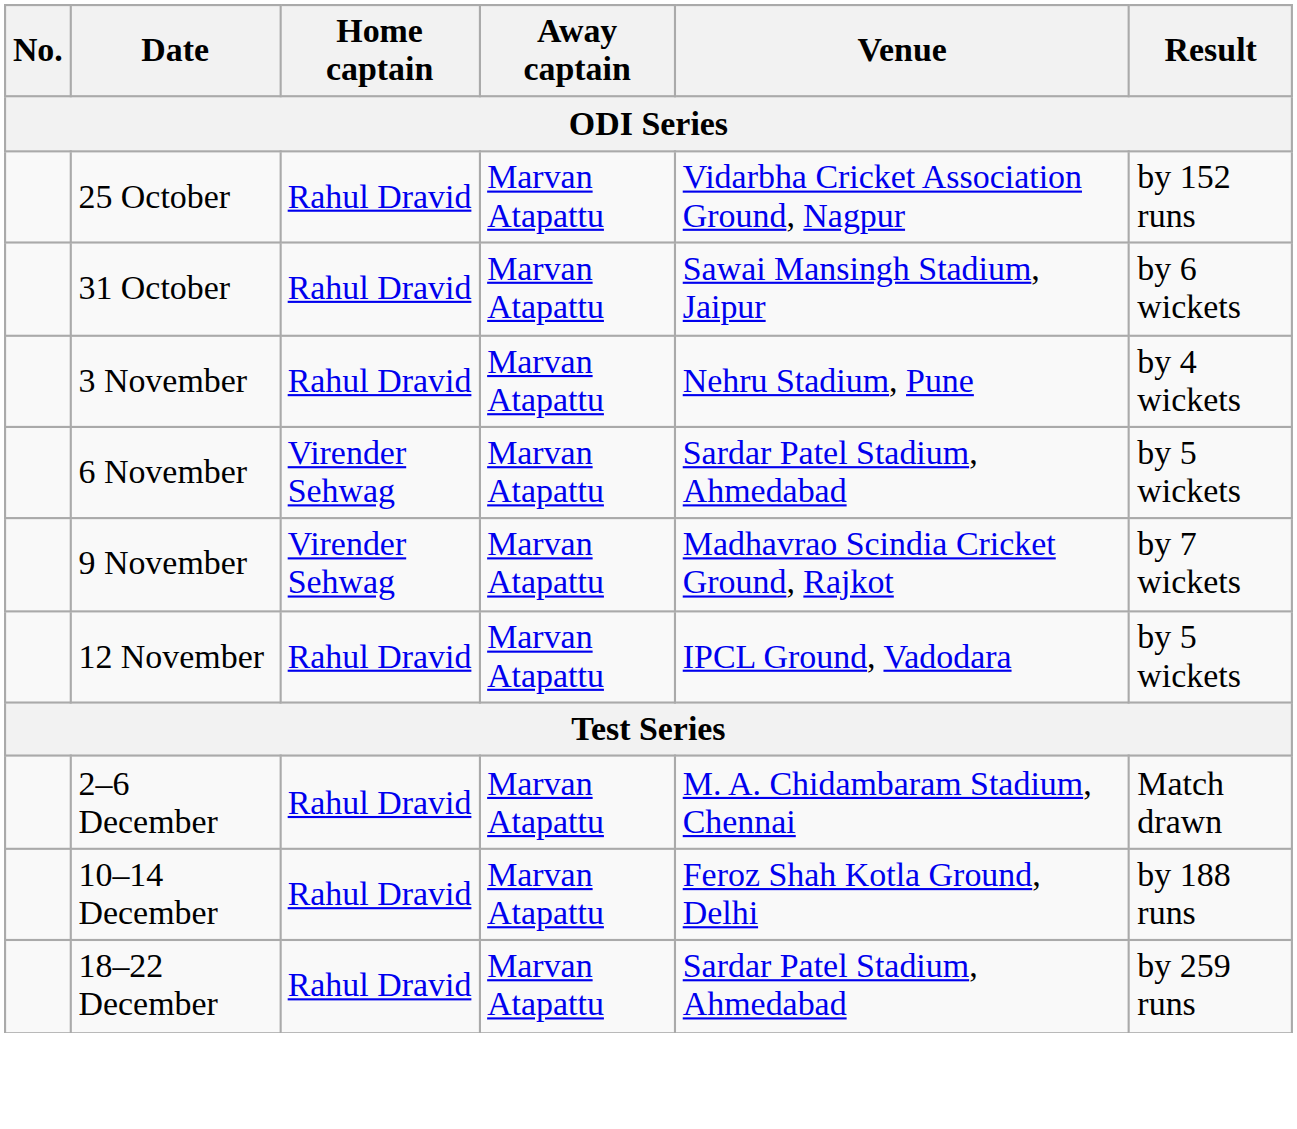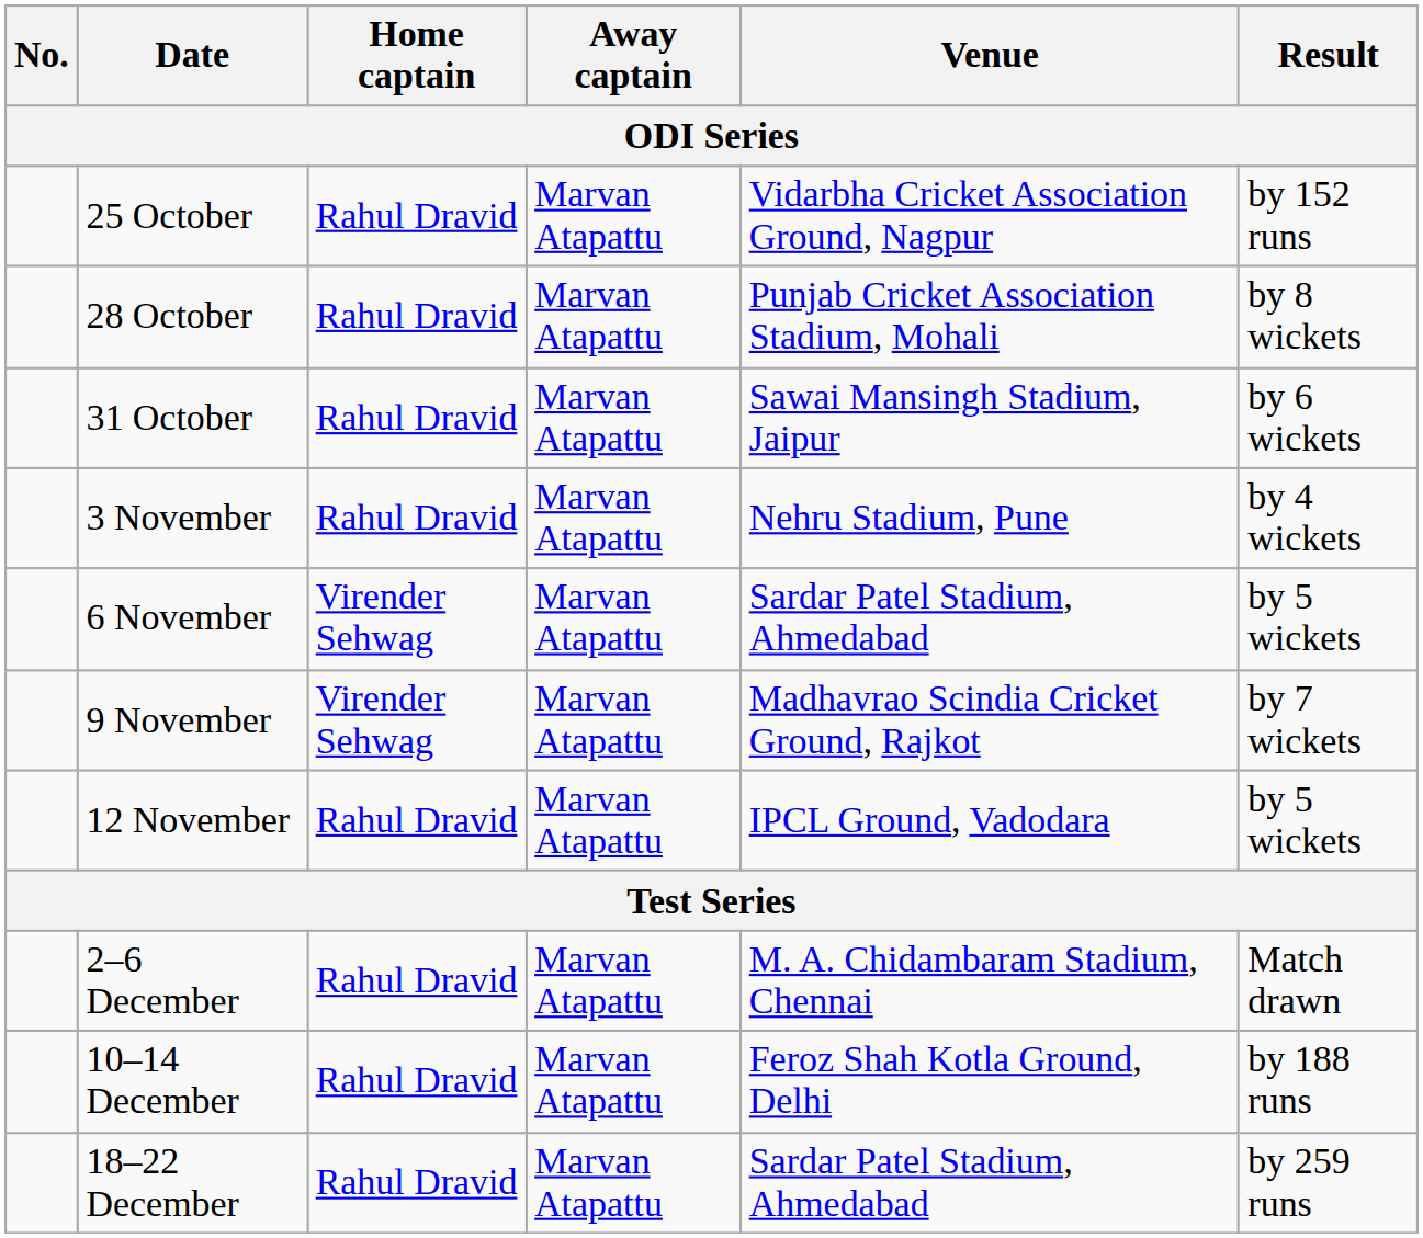+ row: 28 October | Rahul Dravid | Marvan Atapattu | Punjab Cricket Association Stadium, Mohali | by 8 wickets
